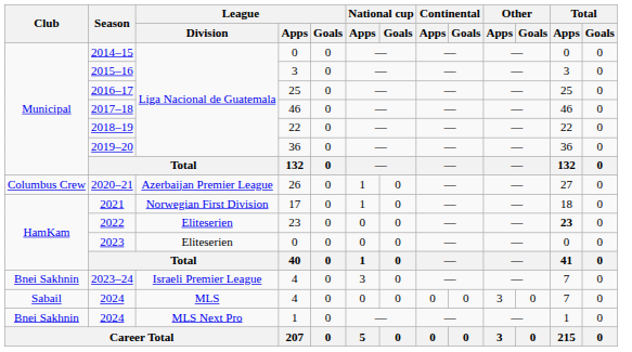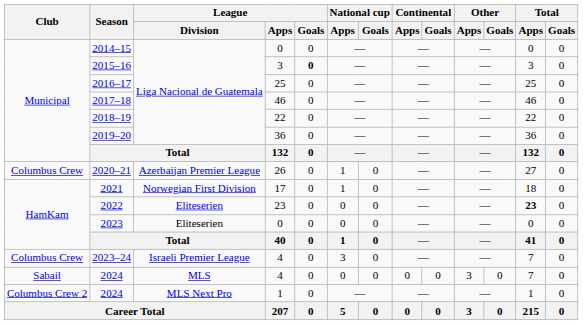2015–16 | League / Goals: normal -> bold
2023–24 | Club: Bnei Sakhnin -> Columbus Crew
2024 / 1 | Club: Bnei Sakhnin -> Columbus Crew 2
